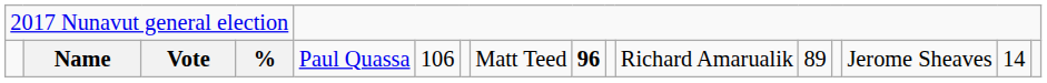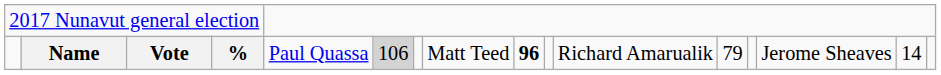Name | column 6: no background -> lightgrey background
Name | column 12: 89 -> 79
